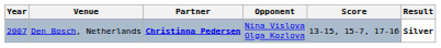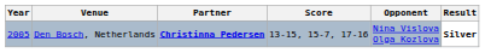columns swapped: Opponent <-> Score
Den Bosch, Netherlands | Year: 2007 -> 2005
